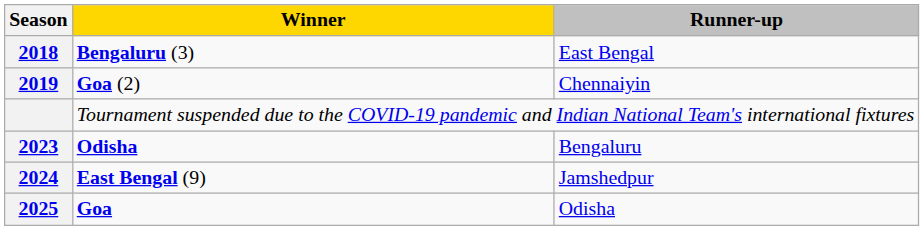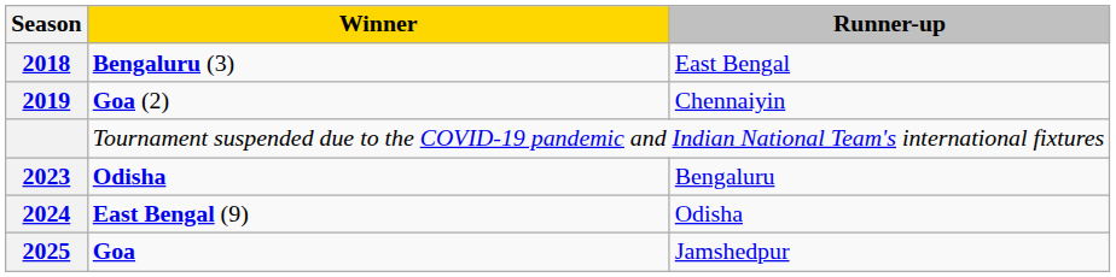2024 | Runner-up: Jamshedpur -> Odisha
2025 | Runner-up: Odisha -> Jamshedpur
